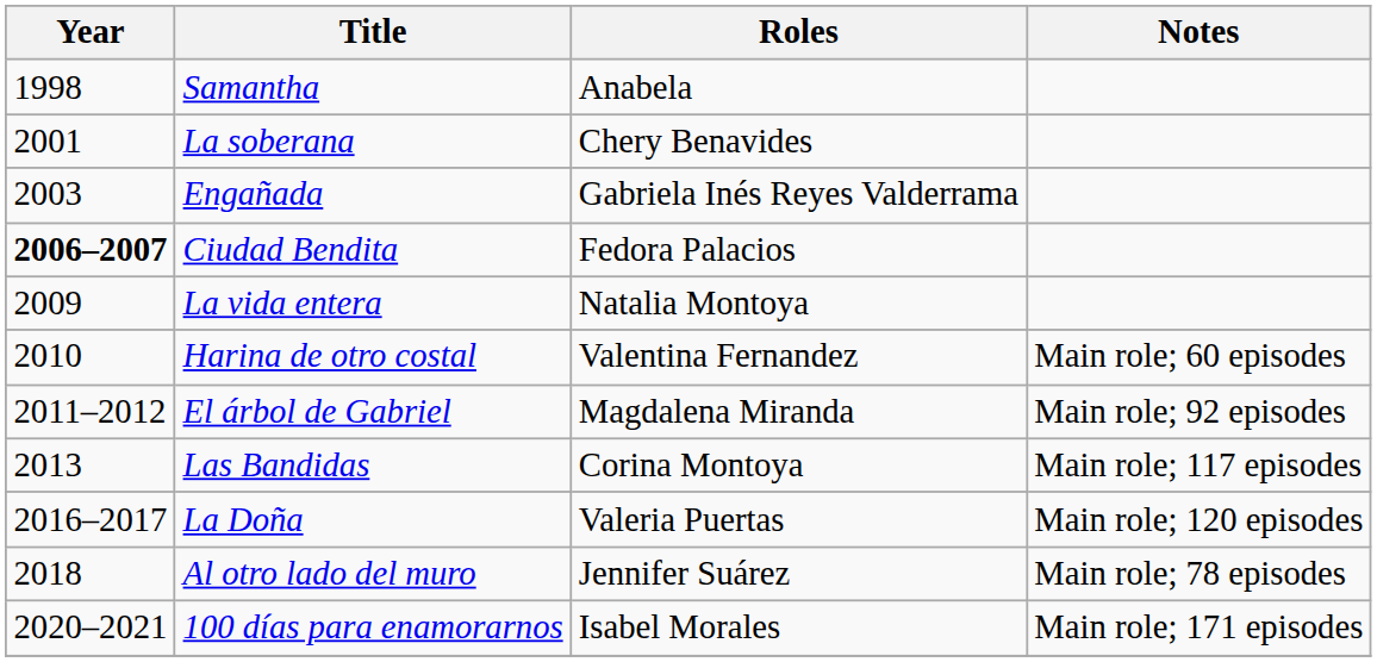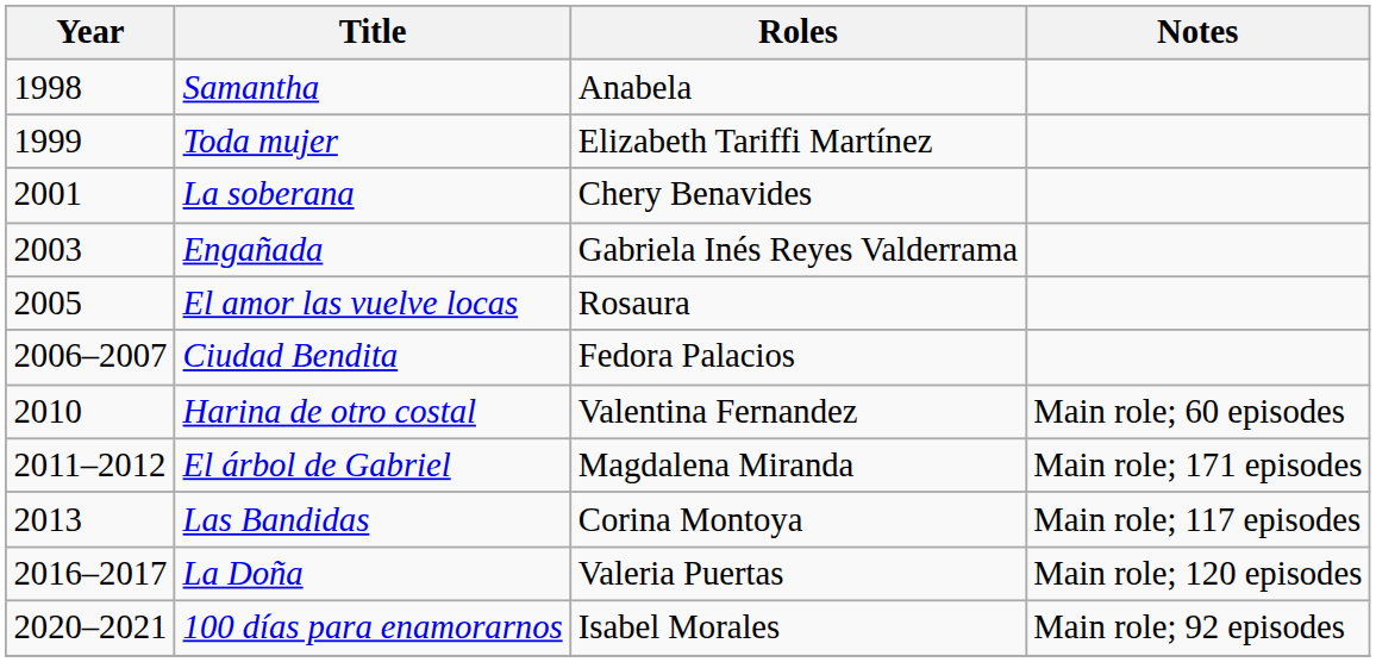+ row: 1999 | Toda mujer | Elizabeth Tariffi Martínez
+ row: 2005 | El amor las vuelve locas | Rosaura
Ciudad Bendita | Year: bold -> normal
- row: 2009 | La vida entera | Natalia Montoya
El árbol de Gabriel | Notes: Main role; 92 episodes -> Main role; 171 episodes
- row: 2018 | Al otro lado del muro | Jennifer Suárez | Main role; 78 episodes
100 días para enamorarnos | Notes: Main role; 171 episodes -> Main role; 92 episodes
